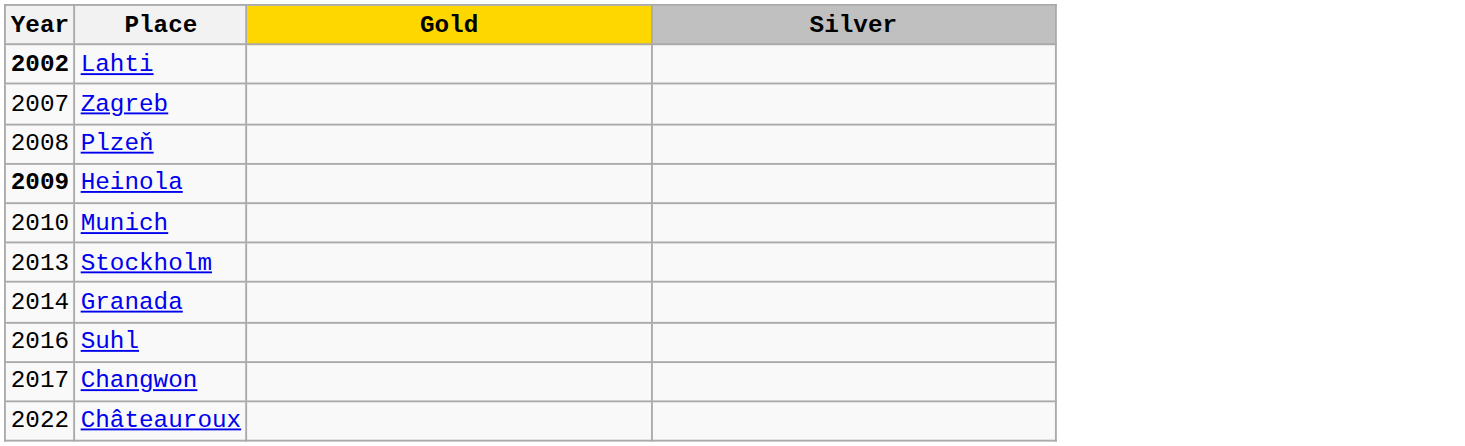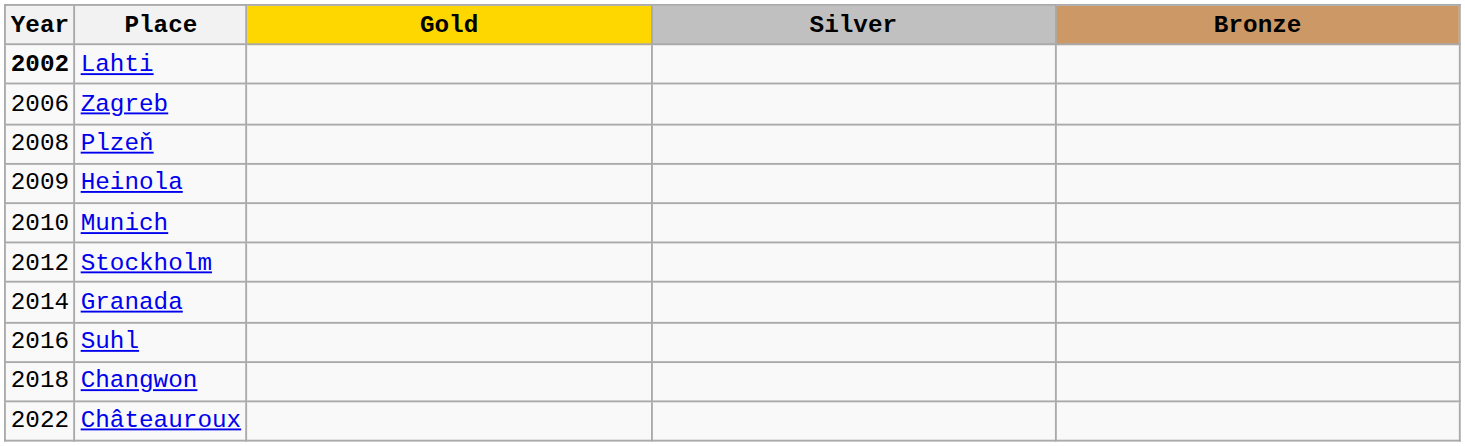+ column: Bronze
Zagreb | Year: 2007 -> 2006
Heinola | Year: bold -> normal
Stockholm | Year: 2013 -> 2012
Changwon | Year: 2017 -> 2018
